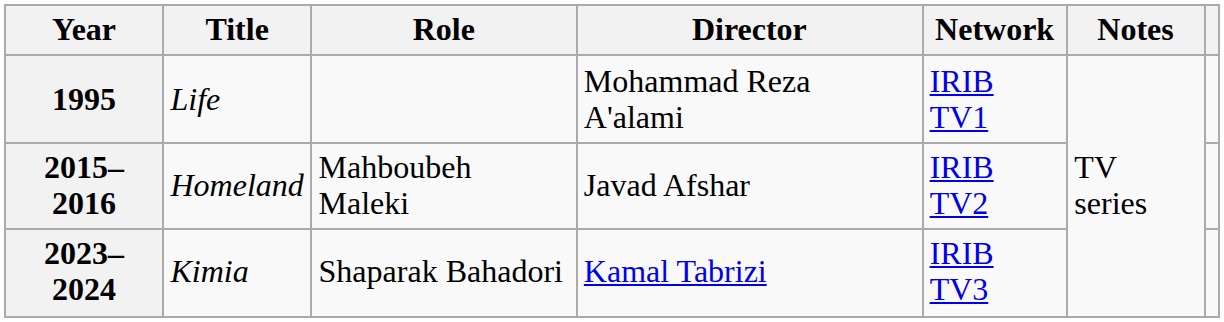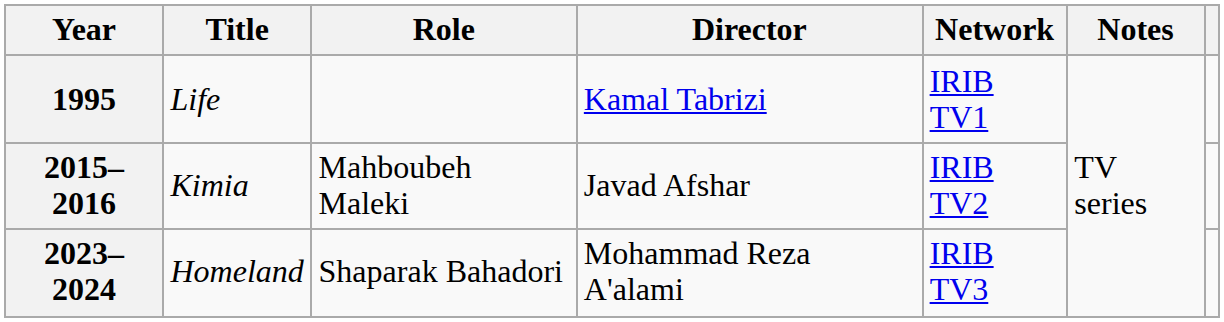1995 | Director: Mohammad Reza A'alami -> Kamal Tabrizi
2015–2016 | Title: Homeland -> Kimia
2023–2024 | Title: Kimia -> Homeland
2023–2024 | Director: Kamal Tabrizi -> Mohammad Reza A'alami
